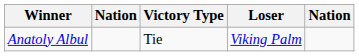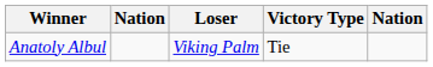columns swapped: Victory Type <-> Loser
